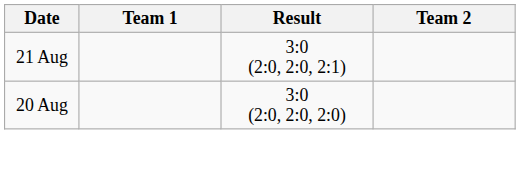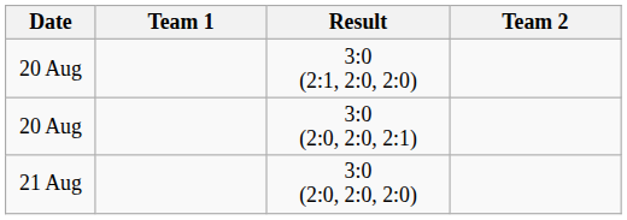+ row: 20 Aug | 3:0 (2:1, 2:0, 2:0)
3:0 (2:0, 2:0, 2:1) | Date: 21 Aug -> 20 Aug
3:0 (2:0, 2:0, 2:0) | Date: 20 Aug -> 21 Aug
